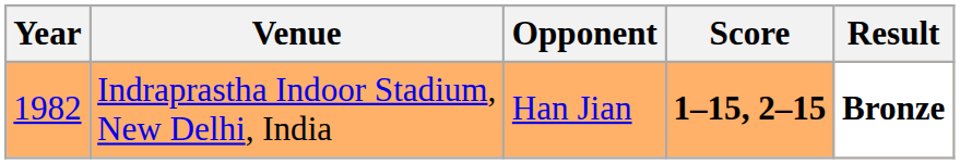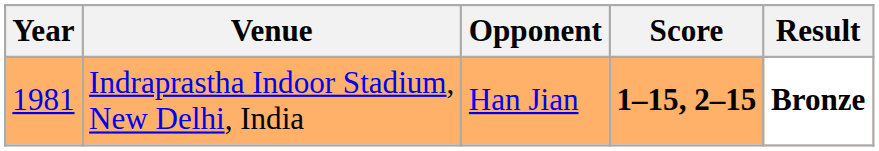Indraprastha Indoor Stadium, New Delhi, India | Year: 1982 -> 1981
